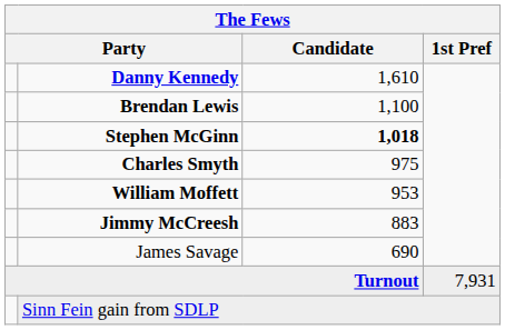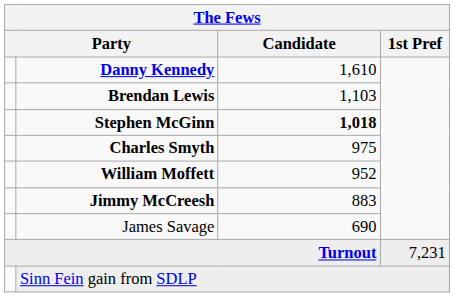Brendan Lewis | Candidate: 1,100 -> 1,103
William Moffett | Candidate: 953 -> 952
Turnout | 1st Pref: 7,931 -> 7,231
